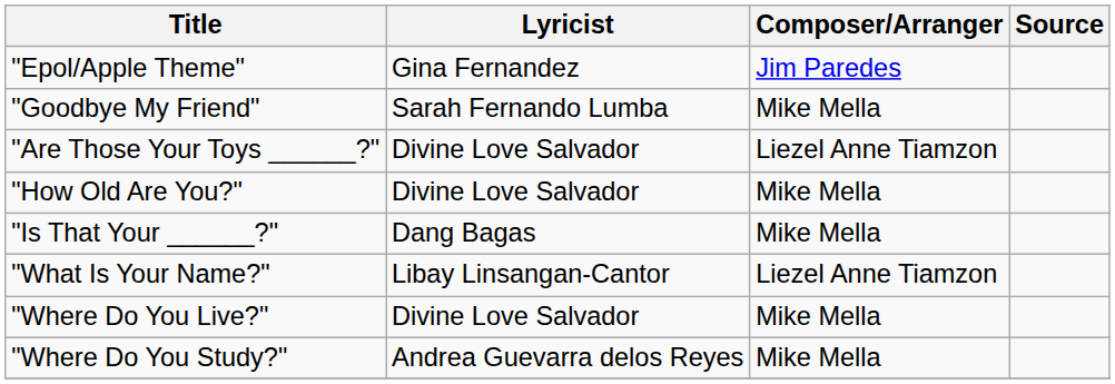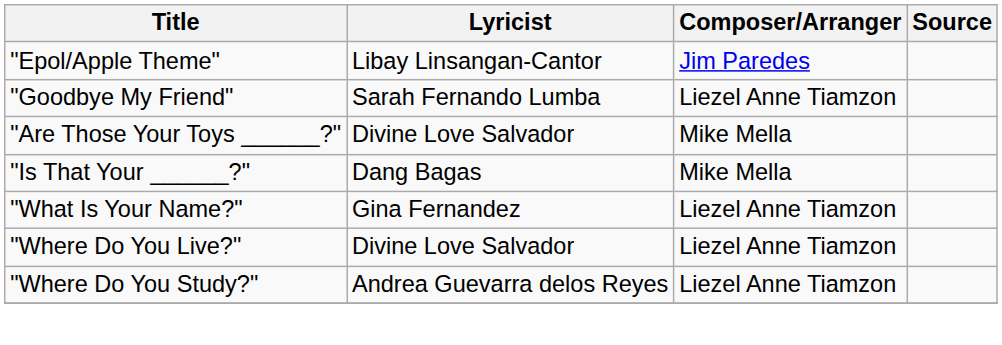"Epol/Apple Theme" | Lyricist: Gina Fernandez -> Libay Linsangan-Cantor
"Goodbye My Friend" | Composer/Arranger: Mike Mella -> Liezel Anne Tiamzon
"Are Those Your Toys ______?" | Composer/Arranger: Liezel Anne Tiamzon -> Mike Mella
- row: "How Old Are You?" | Divine Love Salvador | Mike Mella
"What Is Your Name?" | Lyricist: Libay Linsangan-Cantor -> Gina Fernandez
"Where Do You Live?" | Composer/Arranger: Mike Mella -> Liezel Anne Tiamzon
"Where Do You Study?" | Composer/Arranger: Mike Mella -> Liezel Anne Tiamzon
